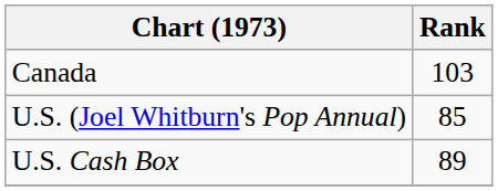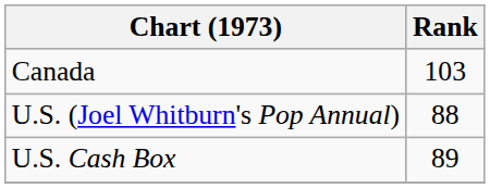U.S. (Joel Whitburn's Pop Annual) | Rank: 85 -> 88
